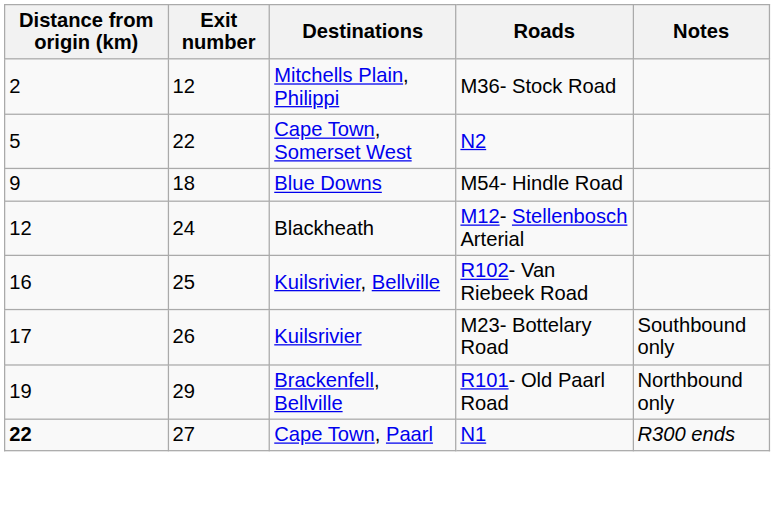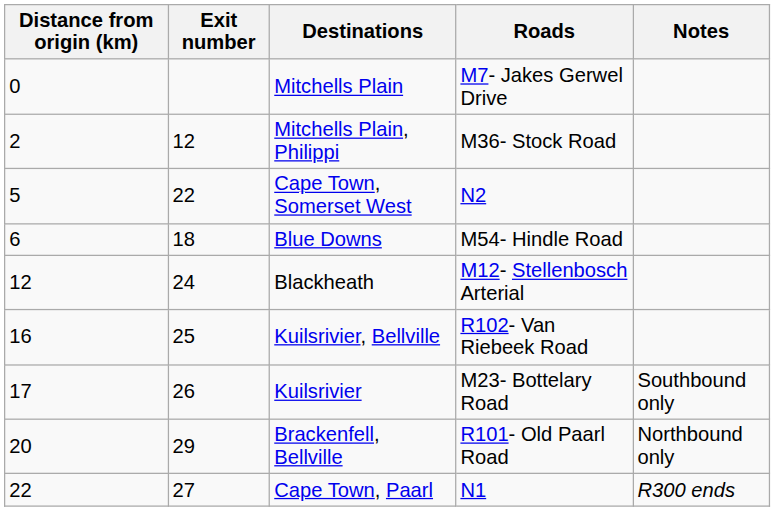+ row: 0 | Mitchells Plain | M7- Jakes Gerwel Drive
Blue Downs | Distance from origin (km): 9 -> 6
Brackenfell, Bellville | Distance from origin (km): 19 -> 20
Cape Town, Paarl | Distance from origin (km): bold -> normal
